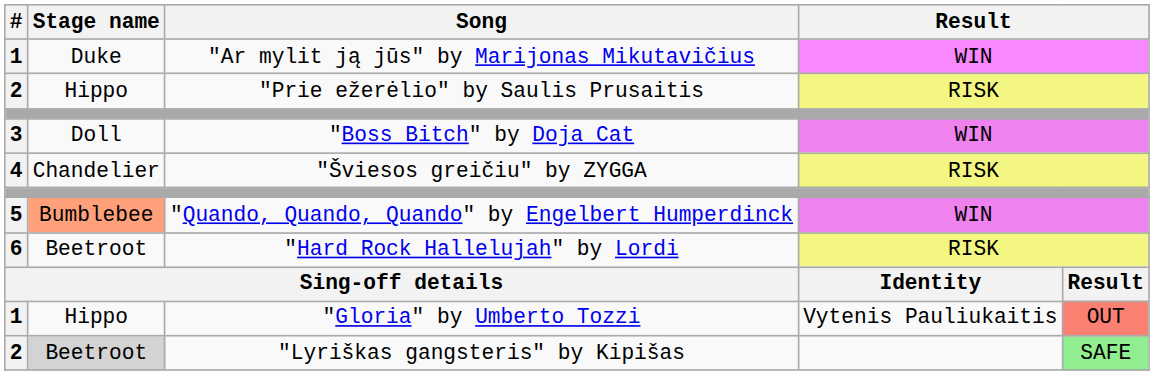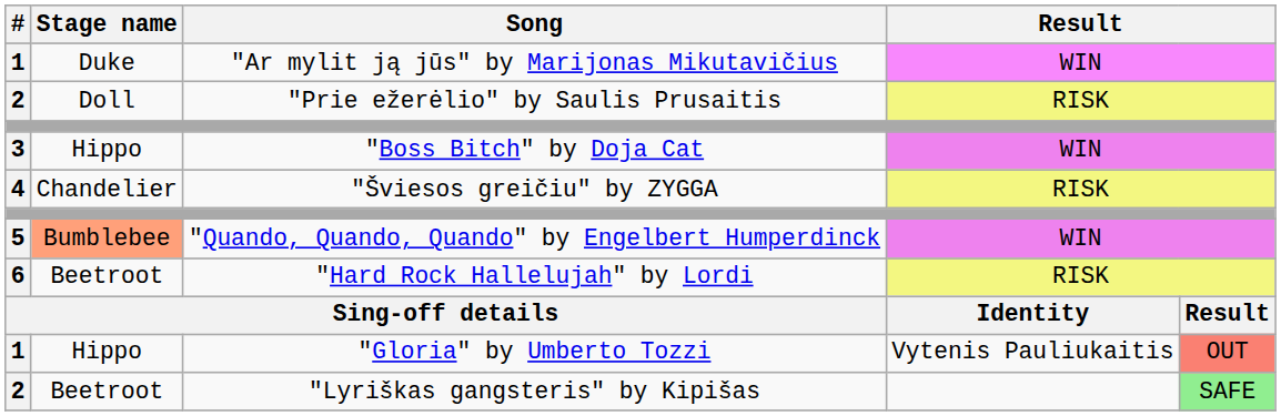"Prie ežerėlio" by Saulis Prusaitis | Stage name: Hippo -> Doll
"Boss Bitch" by Doja Cat | Stage name: Doll -> Hippo
"Lyriškas gangsteris" by Kipišas | Stage name: lightgrey background -> no background
